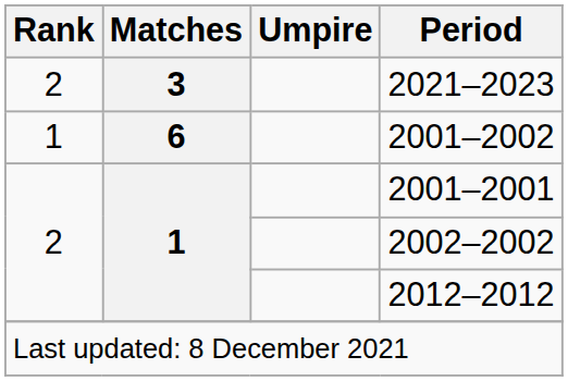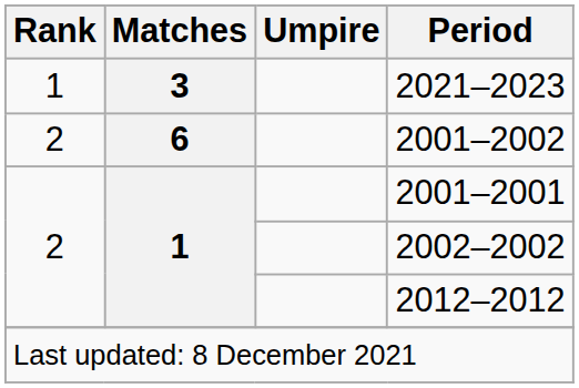2021–2023 | Rank: 2 -> 1
2001–2002 | Rank: 1 -> 2
